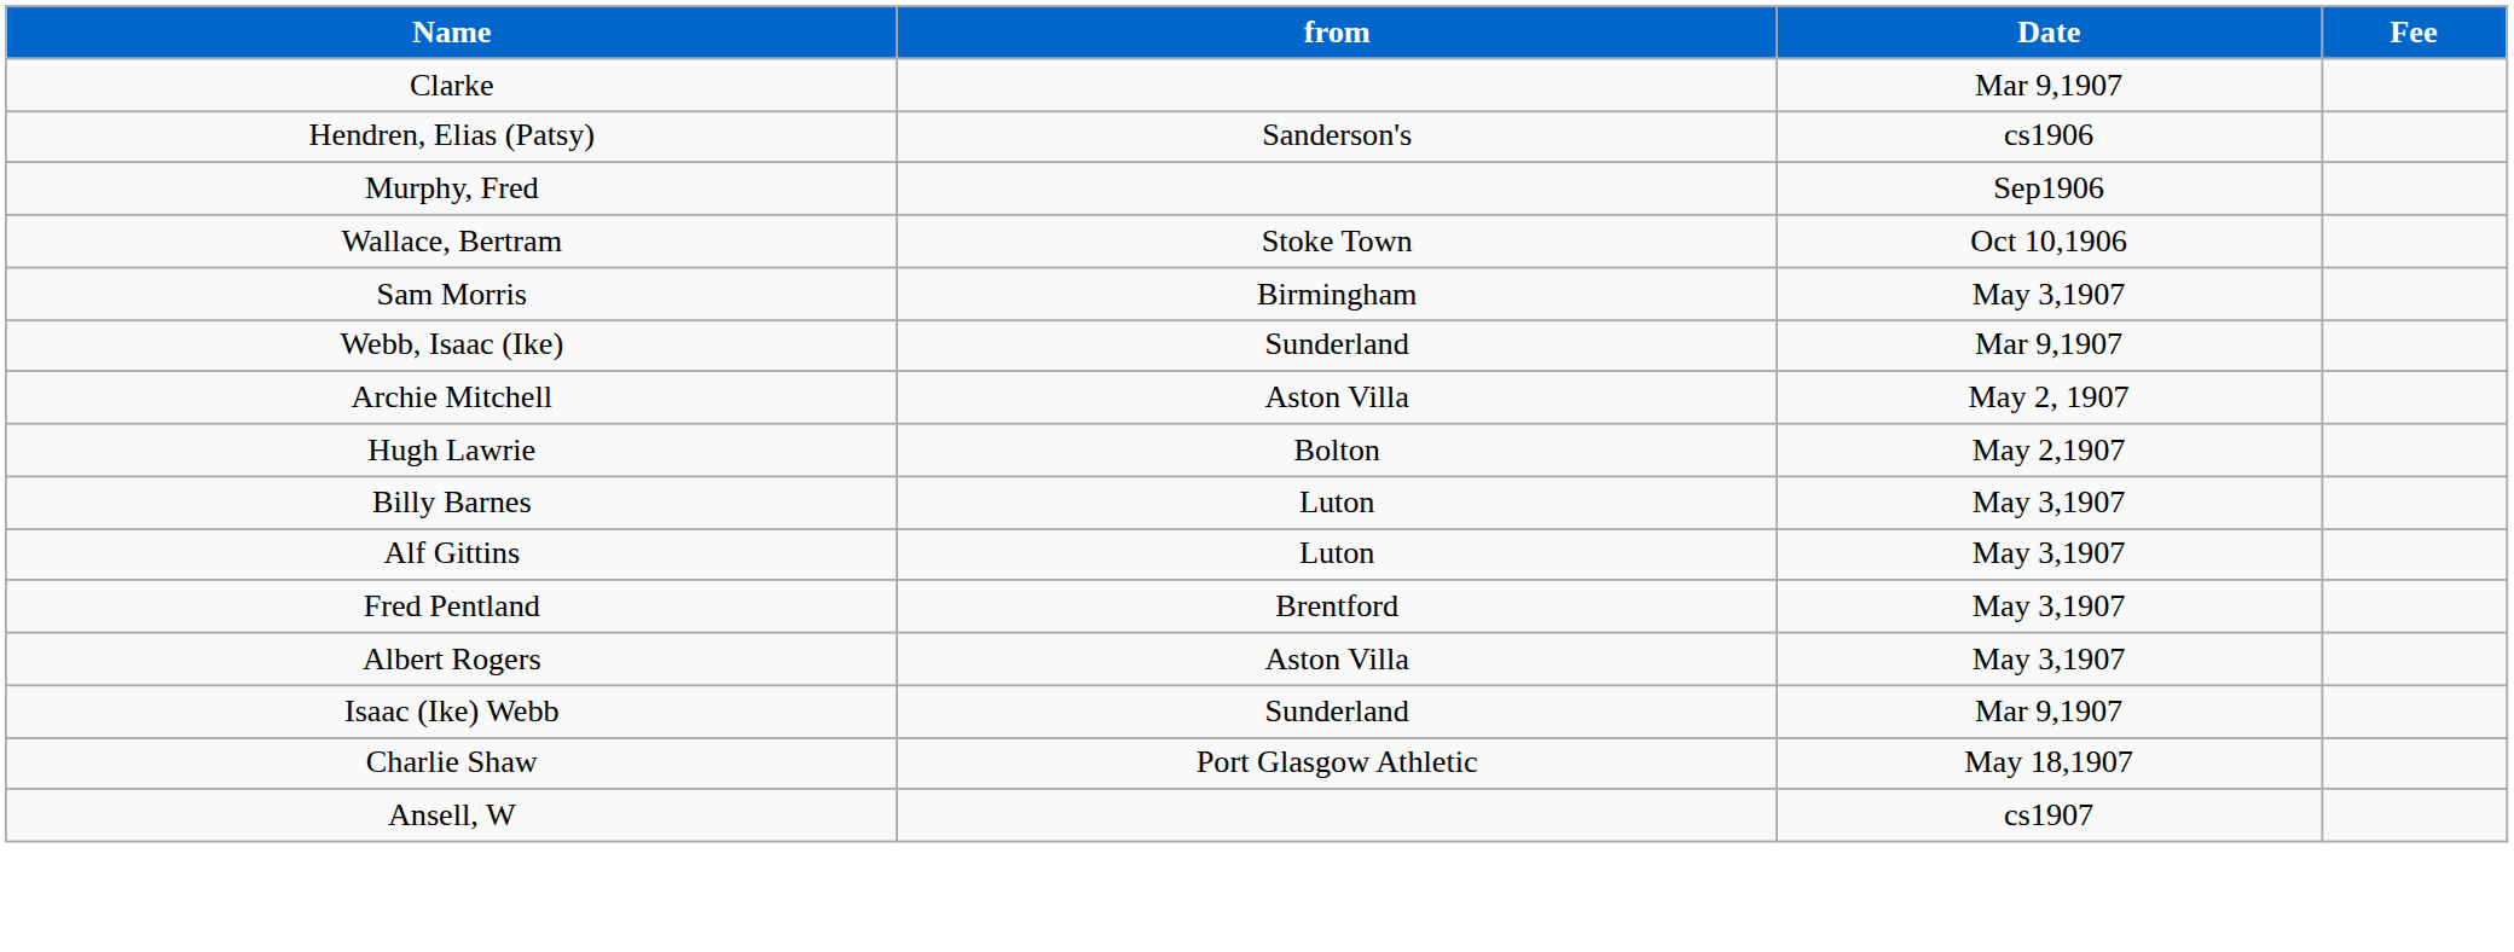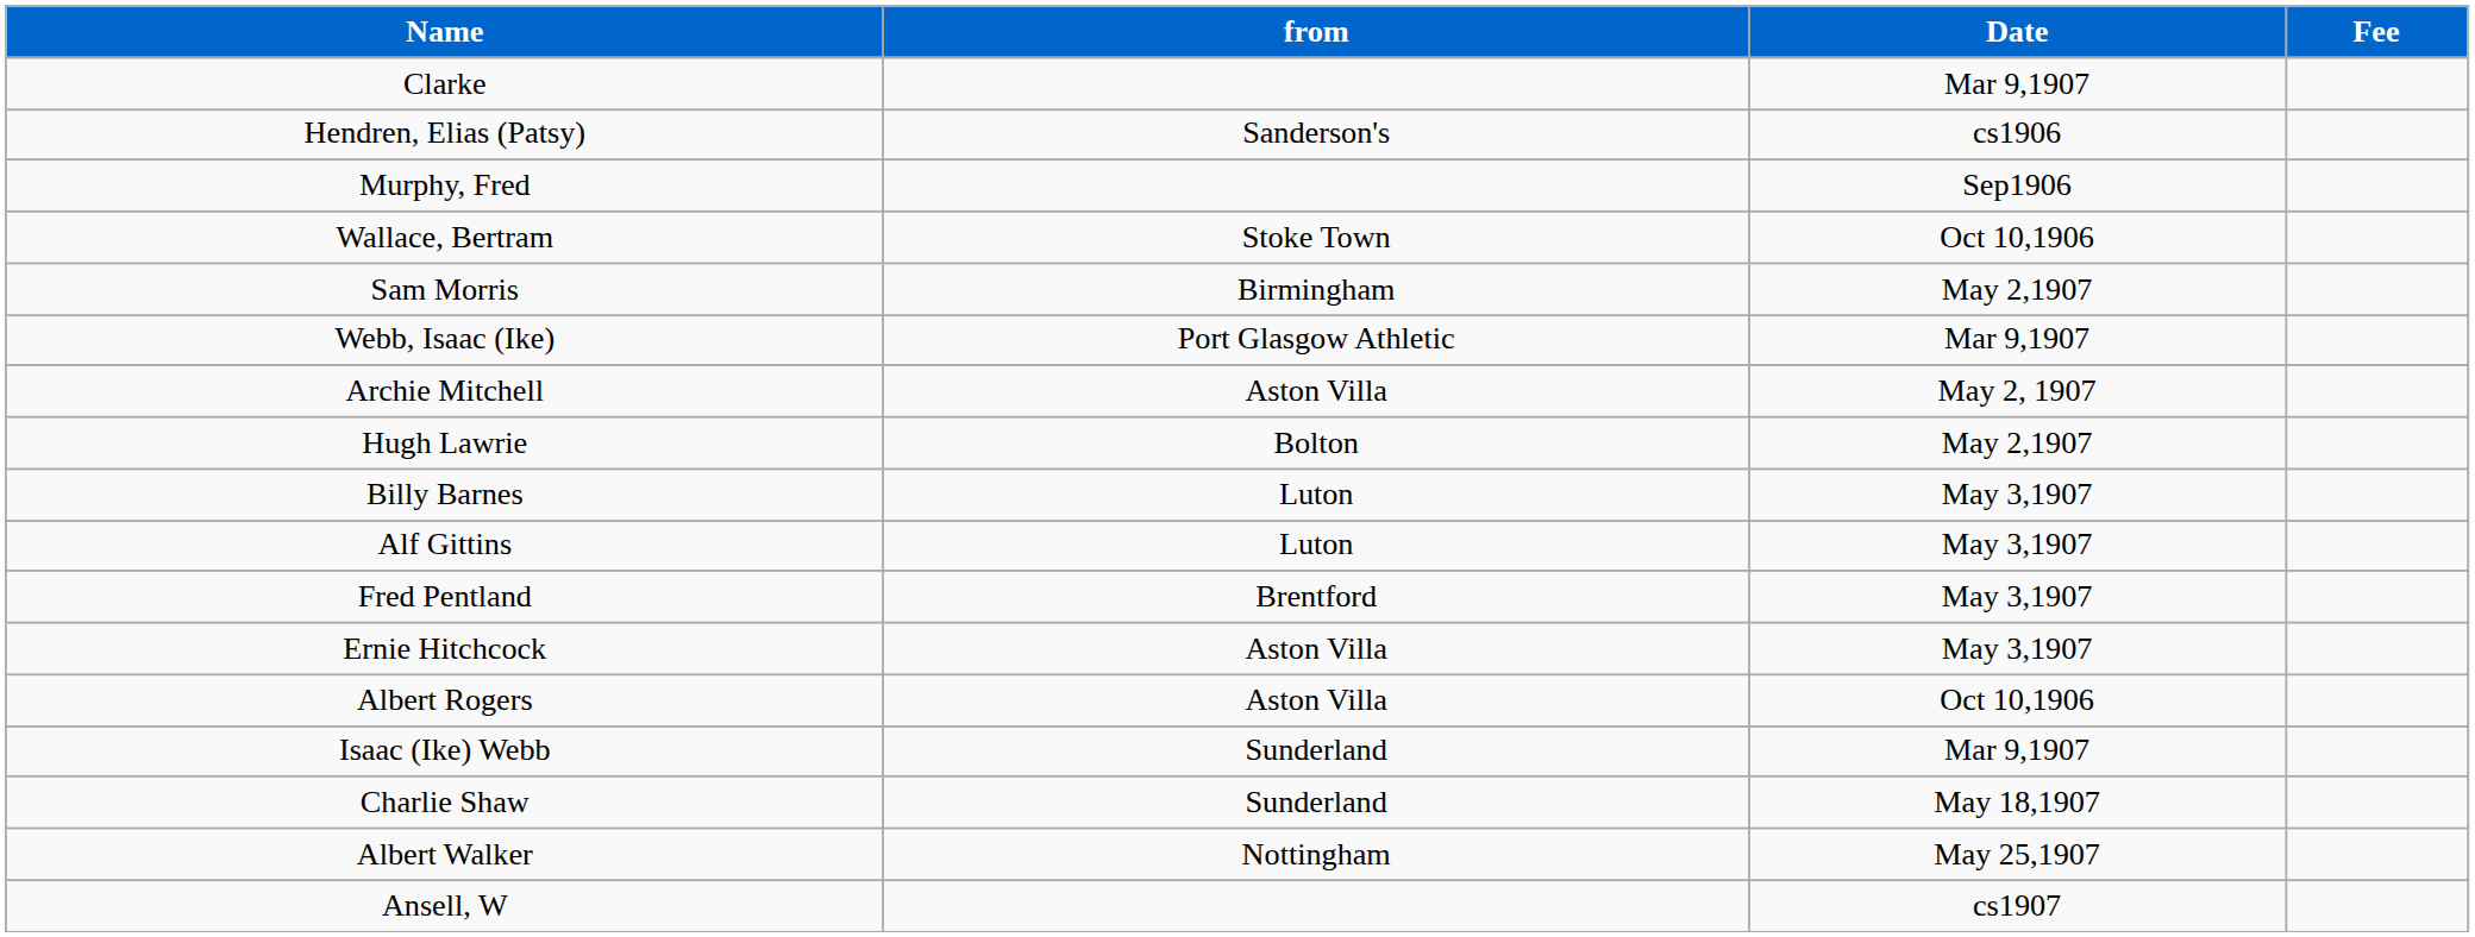Sam Morris | Date: May 3,1907 -> May 2,1907
Webb, Isaac (Ike) | from: Sunderland -> Port Glasgow Athletic
+ row: Ernie Hitchcock | Aston Villa | May 3,1907
Albert Rogers | Date: May 3,1907 -> Oct 10,1906
Charlie Shaw | from: Port Glasgow Athletic -> Sunderland
+ row: Albert Walker | Nottingham | May 25,1907
